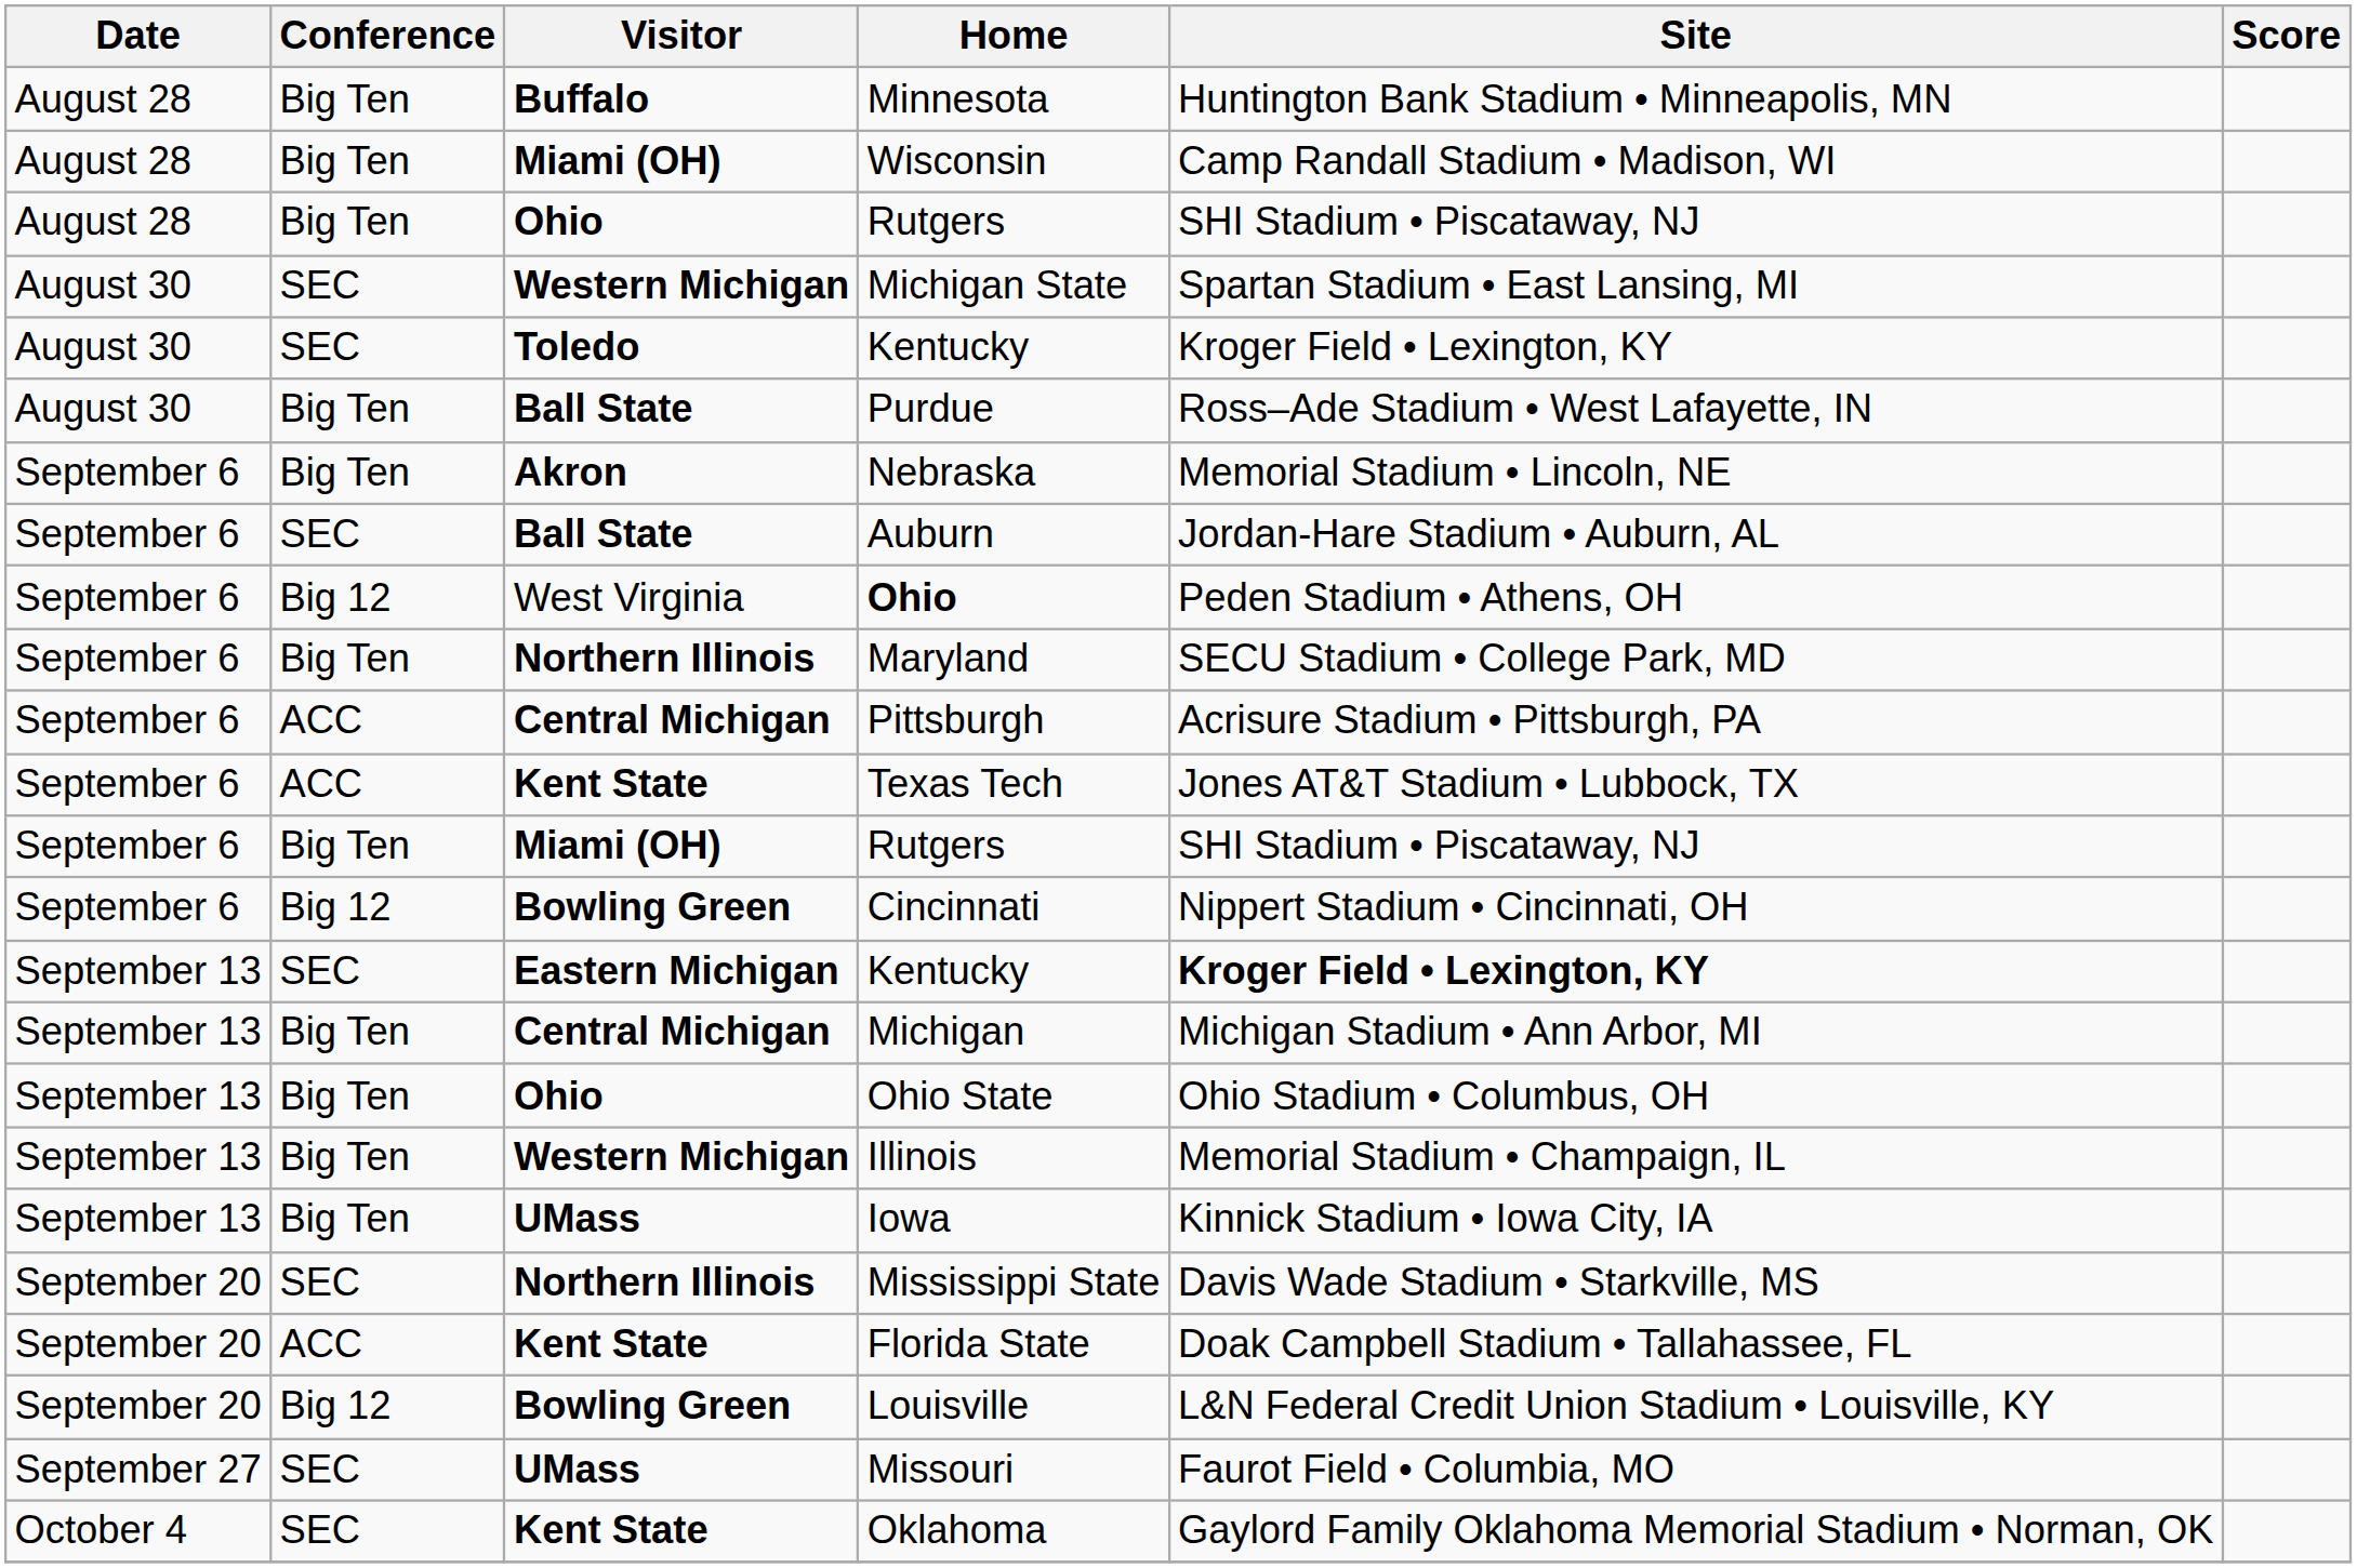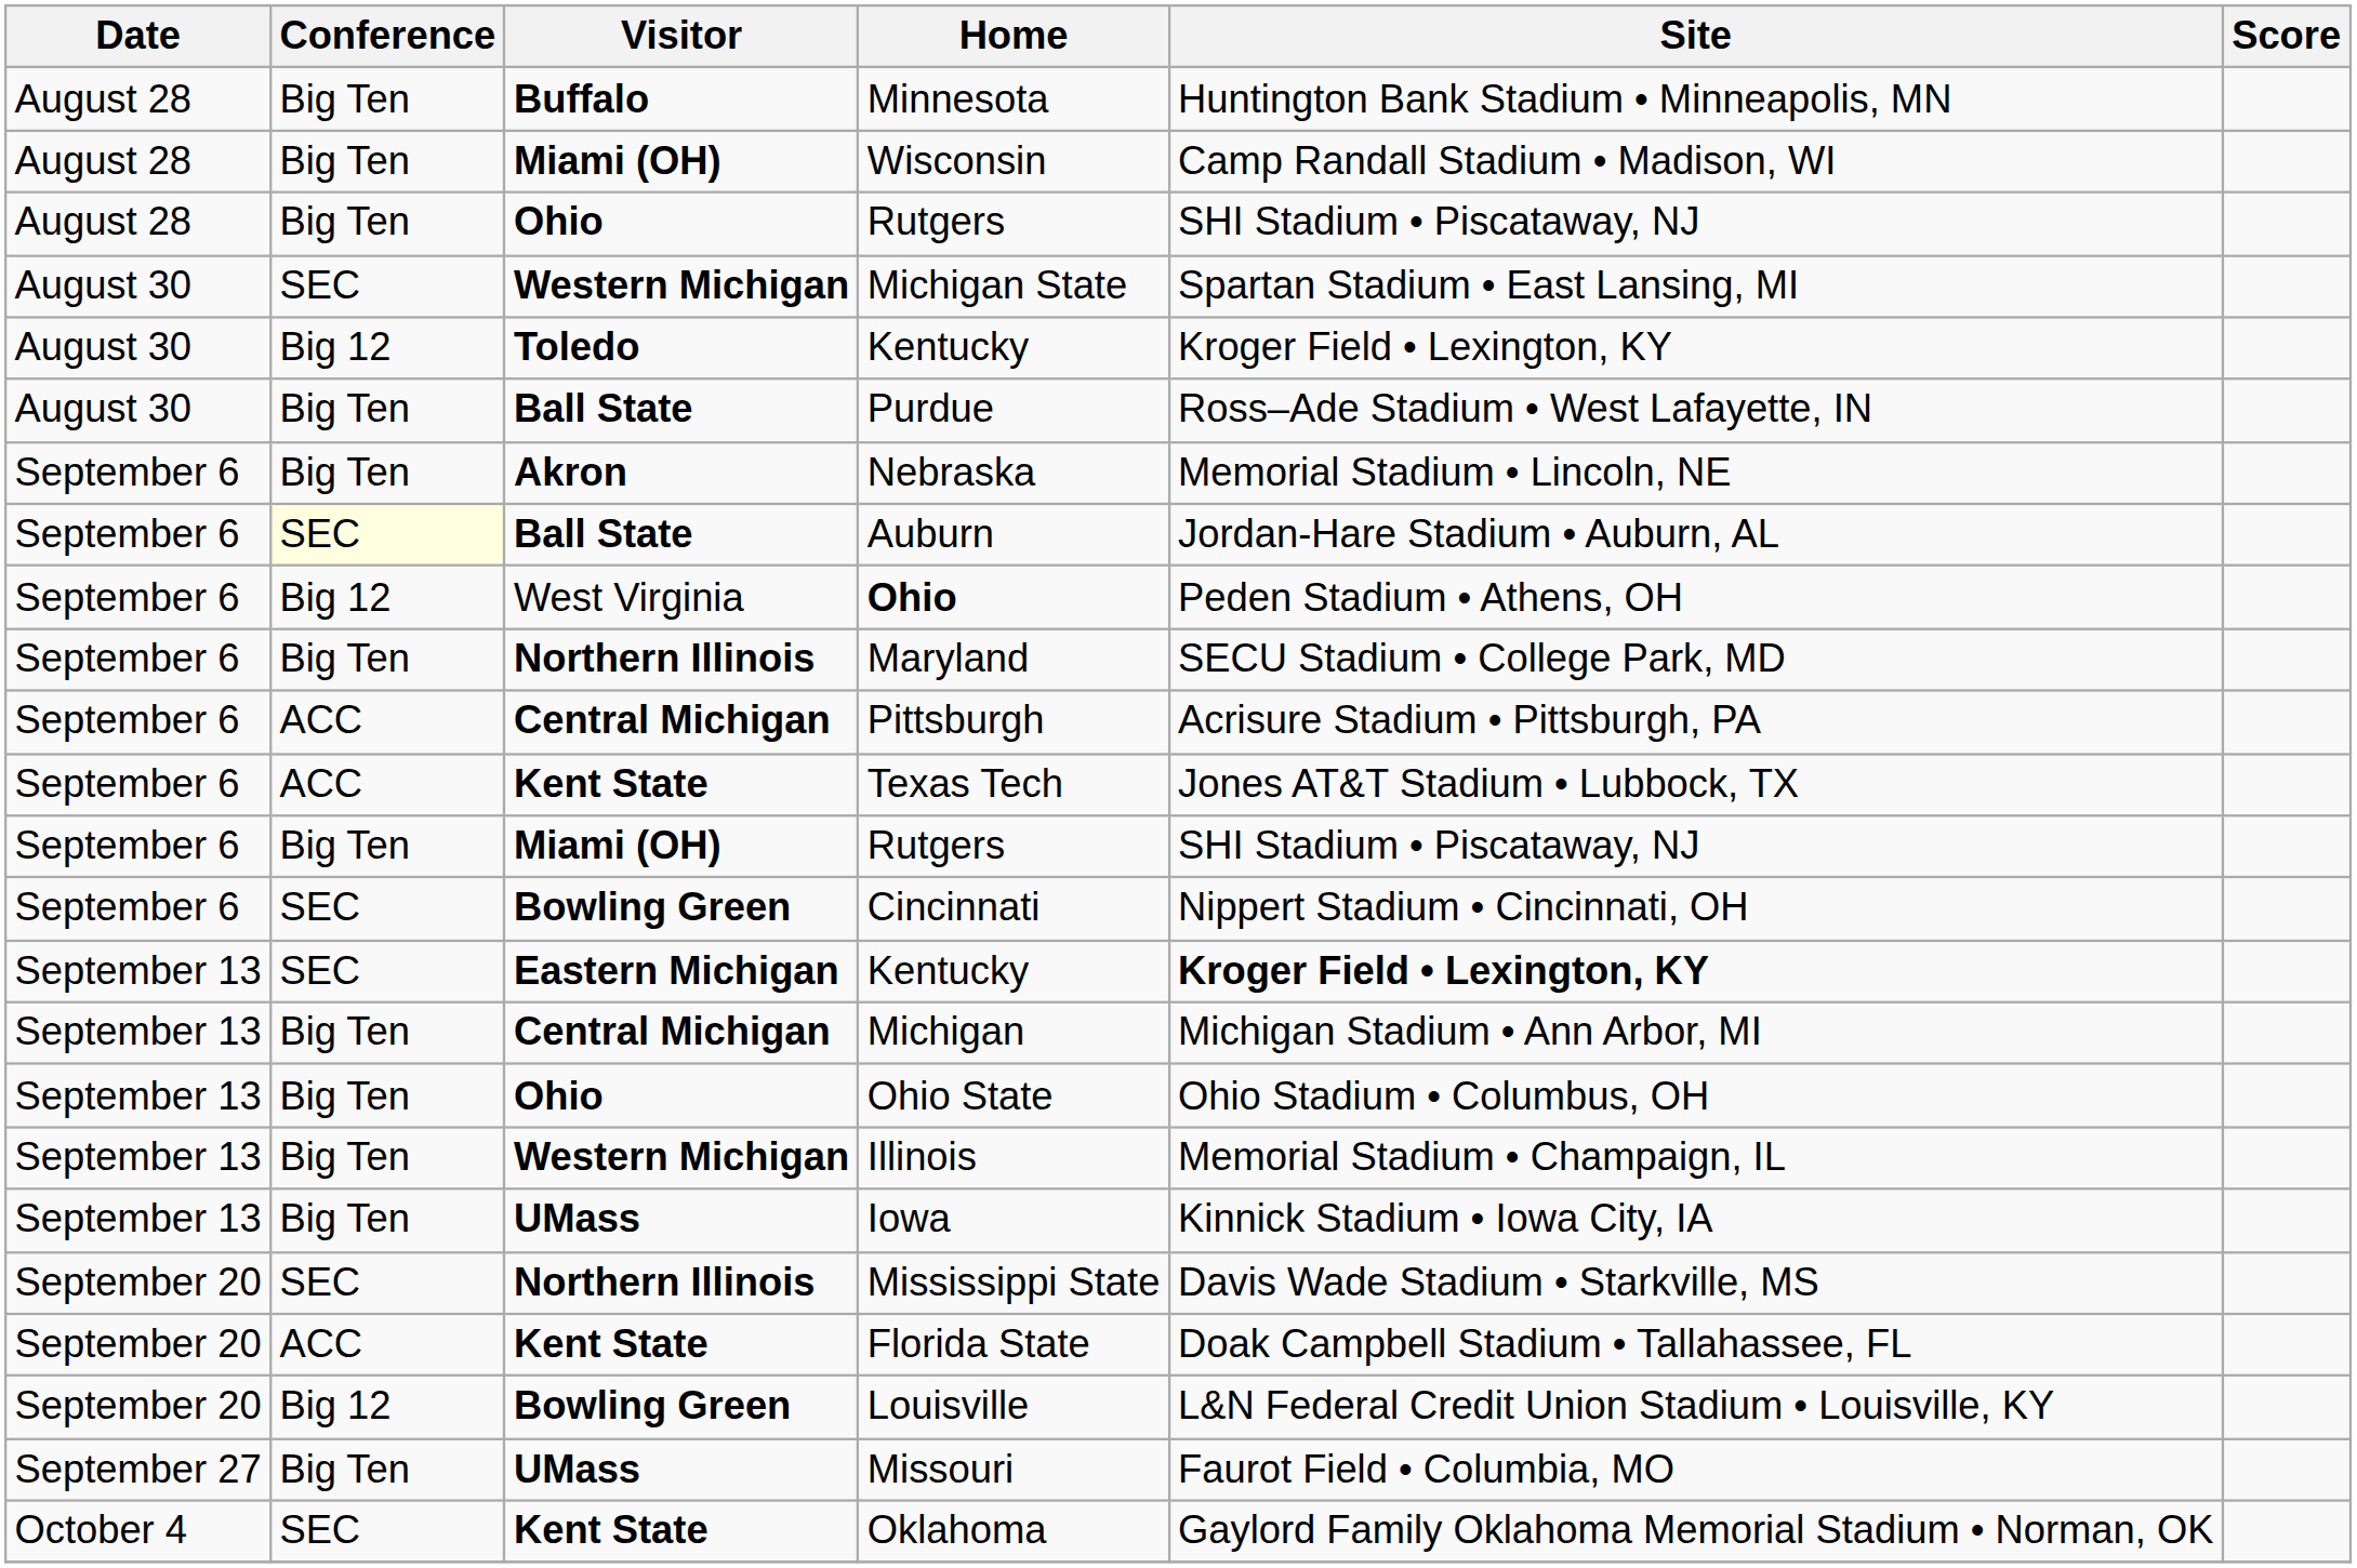Toledo / Kentucky | Conference: SEC -> Big 12
Auburn | Conference: no background -> lightyellow background
Cincinnati | Conference: Big 12 -> SEC
Missouri | Conference: SEC -> Big Ten
